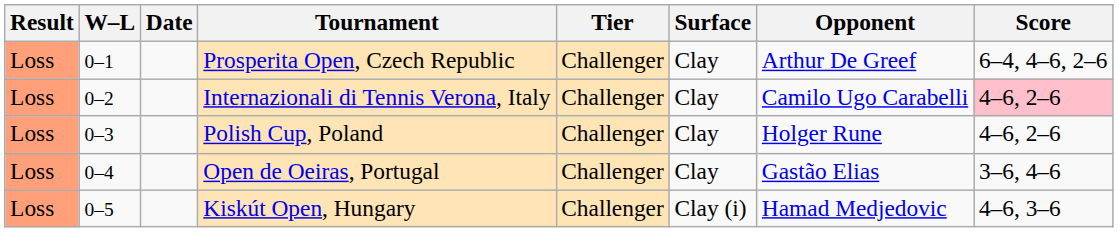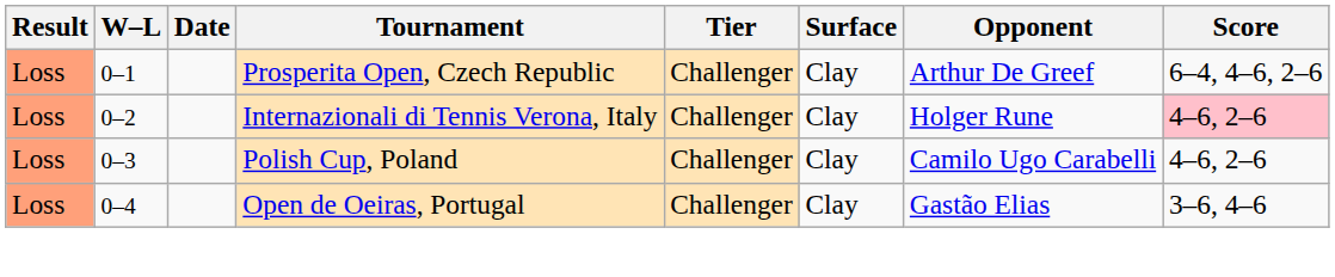Internazionali di Tennis Verona, Italy | Opponent: Camilo Ugo Carabelli -> Holger Rune
Polish Cup, Poland | Opponent: Holger Rune -> Camilo Ugo Carabelli
- row: Loss | 0–5 | Kiskút Open, Hungary | Challenger | Clay (i) | Hamad Medjedovic | 4–6, 3–6
